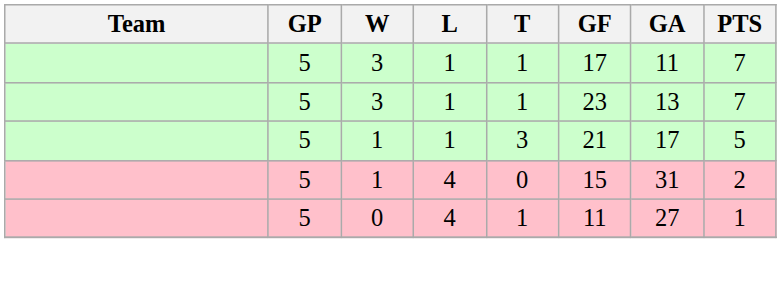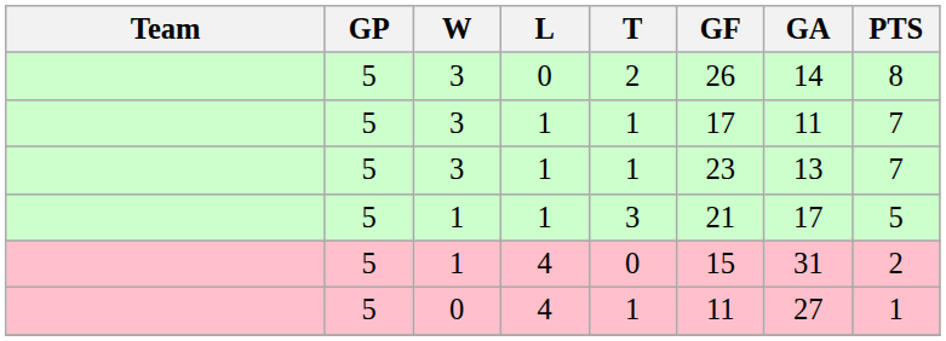+ row: 5 | 3 | 0 | 2 | 26 | 14 | 8
